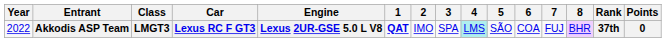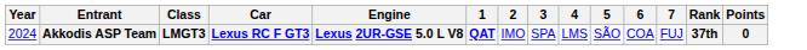- column: 8 | BHR
Akkodis ASP Team | Year: 2022 -> 2024
Akkodis ASP Team | 4: paleturquoise background -> no background
